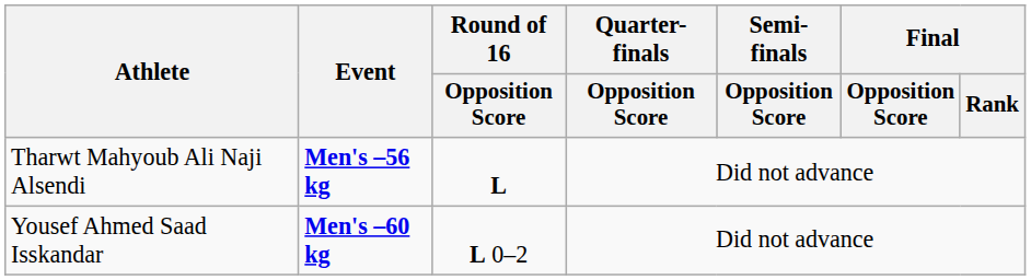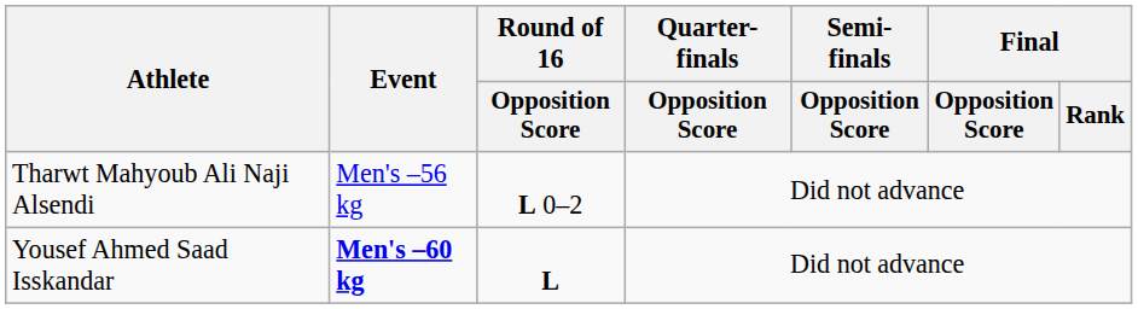Tharwt Mahyoub Ali Naji Alsendi | Event: bold -> normal
Tharwt Mahyoub Ali Naji Alsendi | Round of 16 / Opposition Score: L -> L 0–2
Yousef Ahmed Saad Isskandar | Round of 16 / Opposition Score: L 0–2 -> L
